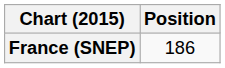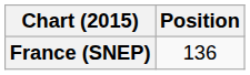France (SNEP) | Position: 186 -> 136
